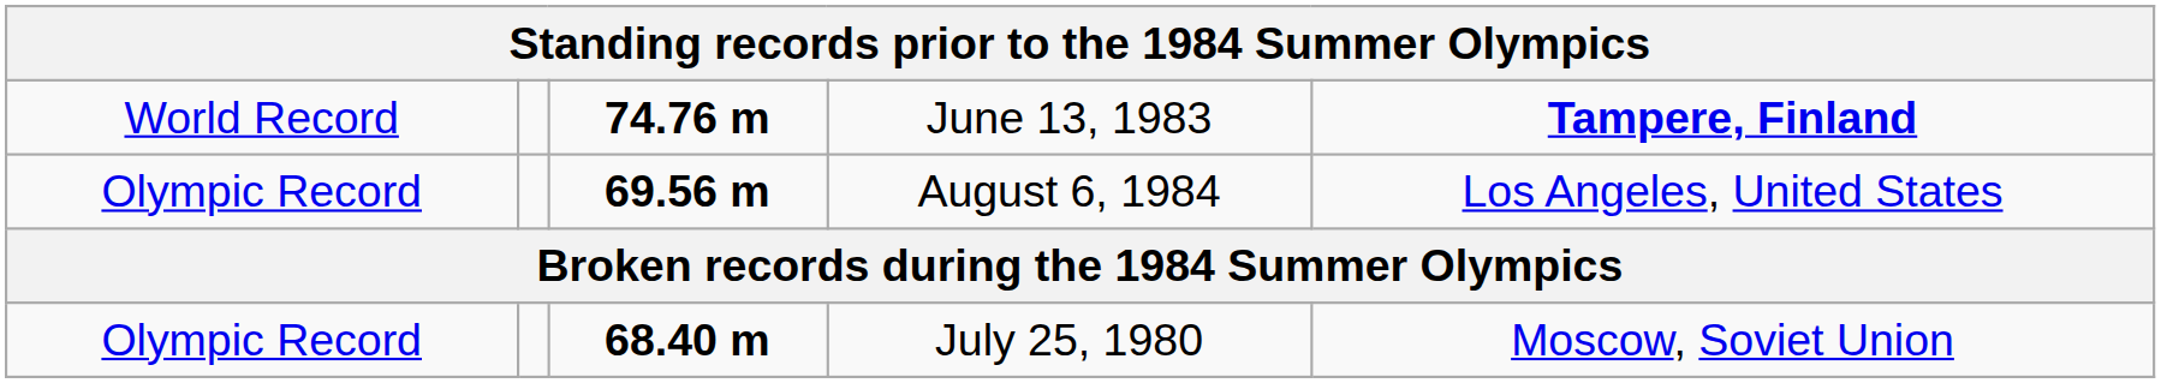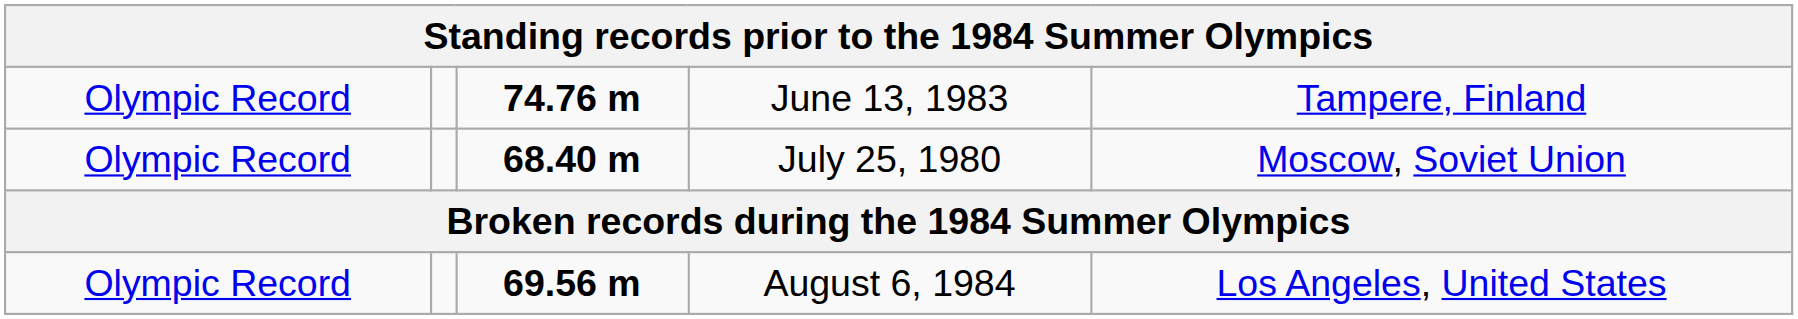June 13, 1983 | column 1: World Record -> Olympic Record
June 13, 1983 | column 5: bold -> normal
rows swapped: July 25, 1980 <-> August 6, 1984
